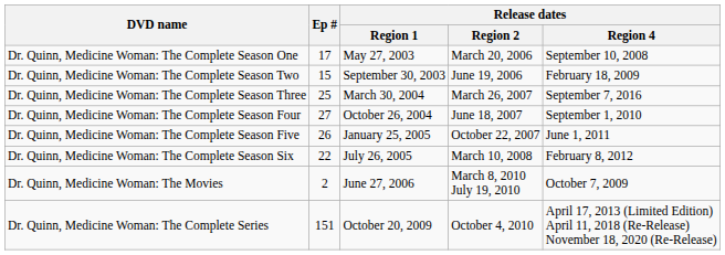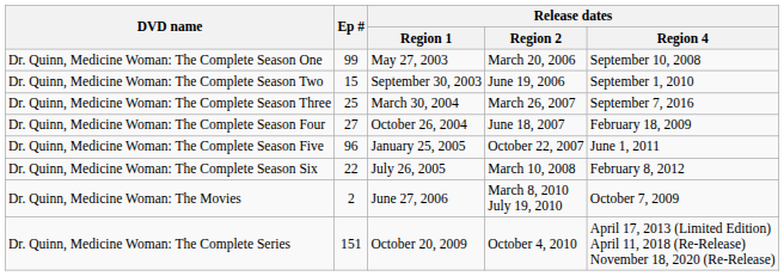Dr. Quinn, Medicine Woman: The Complete Season One | Ep #: 17 -> 99
Dr. Quinn, Medicine Woman: The Complete Season Two | Release dates / Region 4: February 18, 2009 -> September 1, 2010
Dr. Quinn, Medicine Woman: The Complete Season Four | Release dates / Region 4: September 1, 2010 -> February 18, 2009
Dr. Quinn, Medicine Woman: The Complete Season Five | Ep #: 26 -> 96
